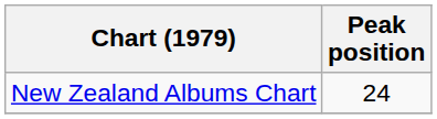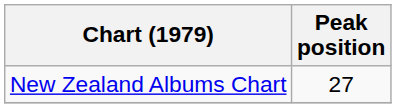New Zealand Albums Chart | Peak position: 24 -> 27
